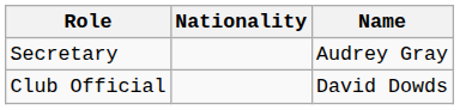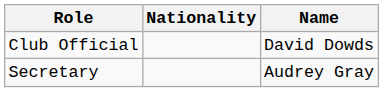rows swapped: Secretary <-> Club Official
